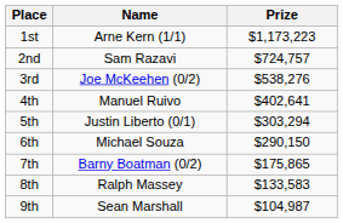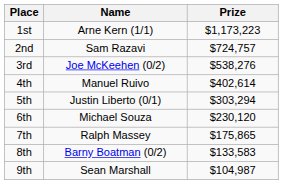4th | Prize: $402,641 -> $402,614
6th | Prize: $290,150 -> $230,120
7th | Name: Barny Boatman (0/2) -> Ralph Massey
8th | Name: Ralph Massey -> Barny Boatman (0/2)
